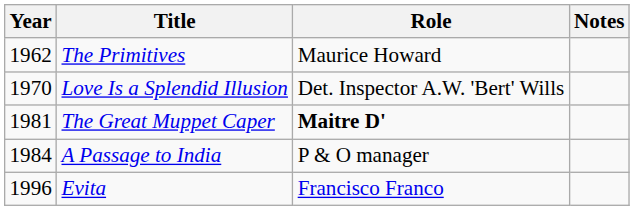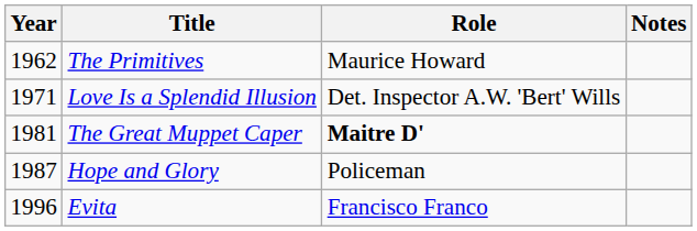Love Is a Splendid Illusion | Year: 1970 -> 1971
- row: 1984 | A Passage to India | P & O manager
+ row: 1987 | Hope and Glory | Policeman
